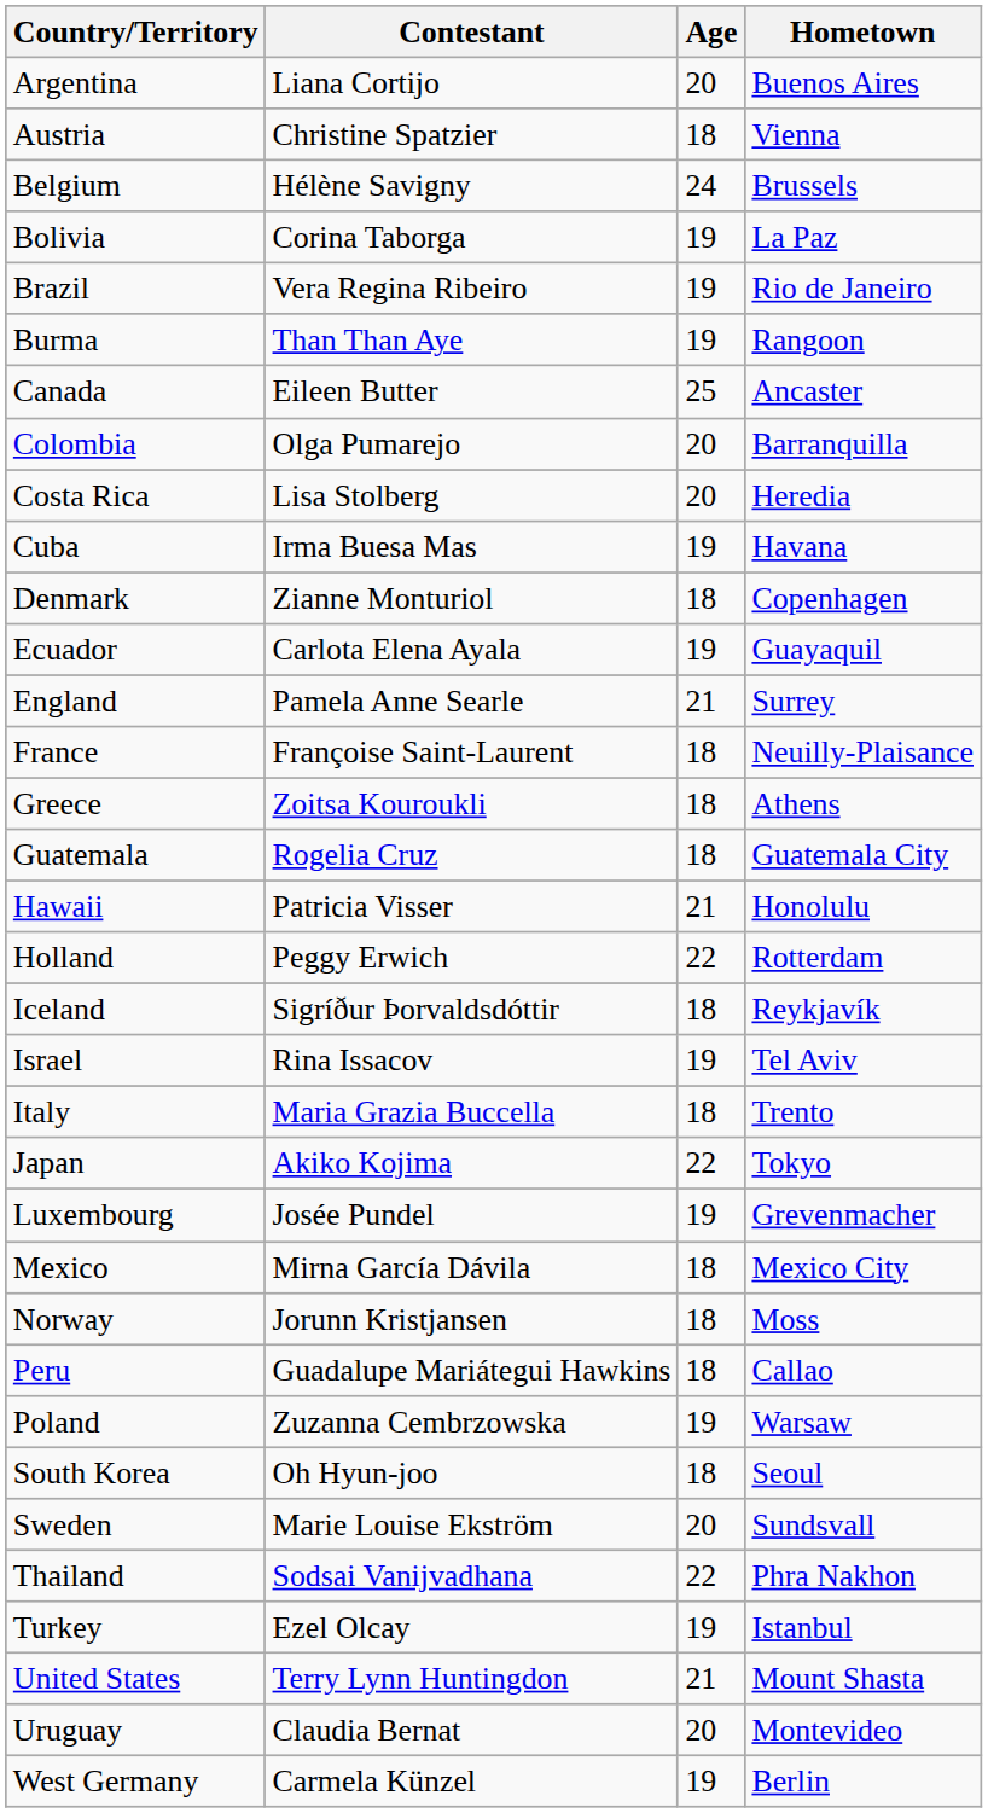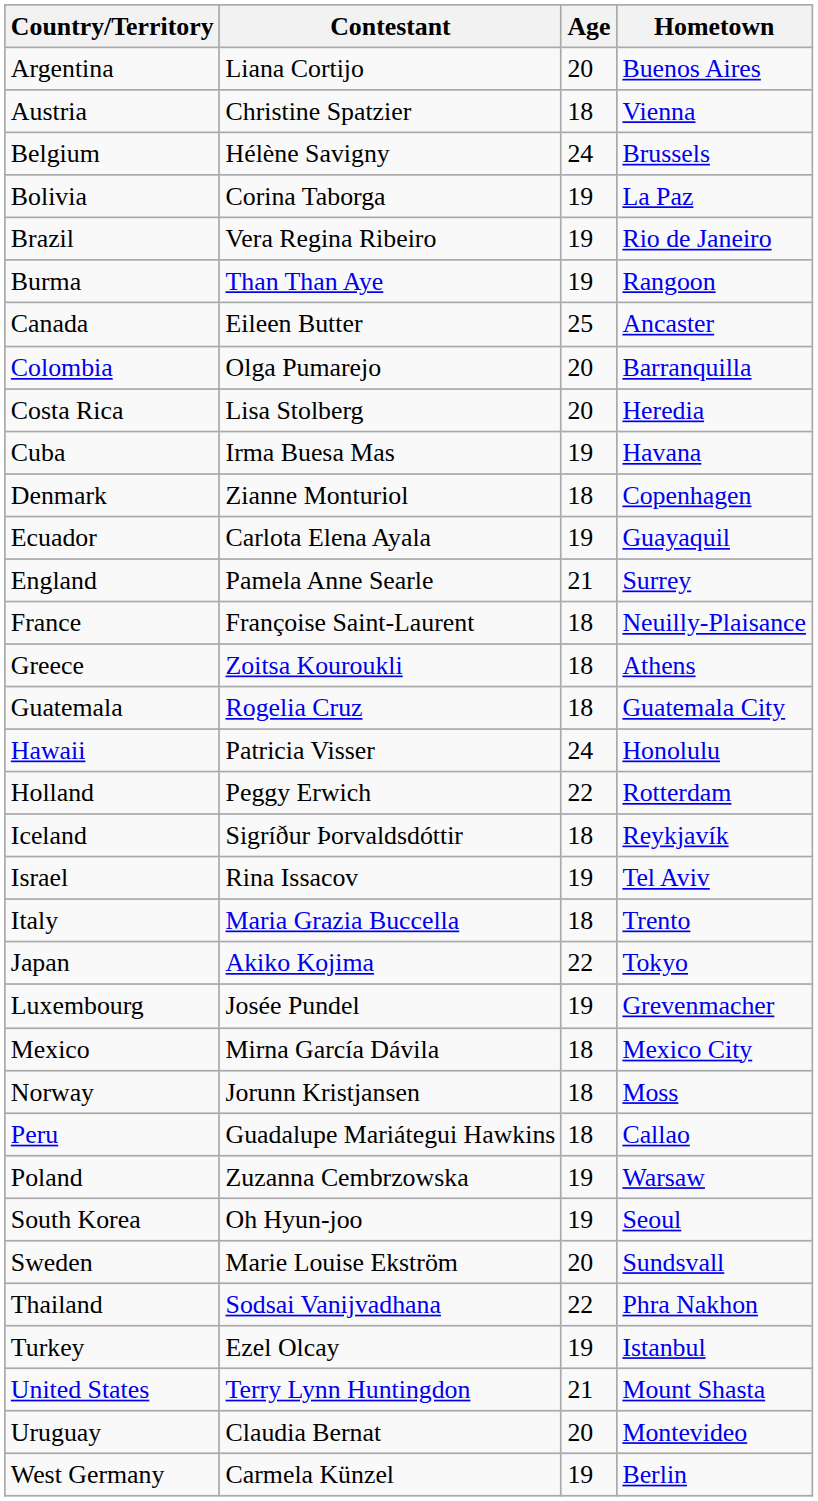Hawaii | Age: 21 -> 24
South Korea | Age: 18 -> 19
